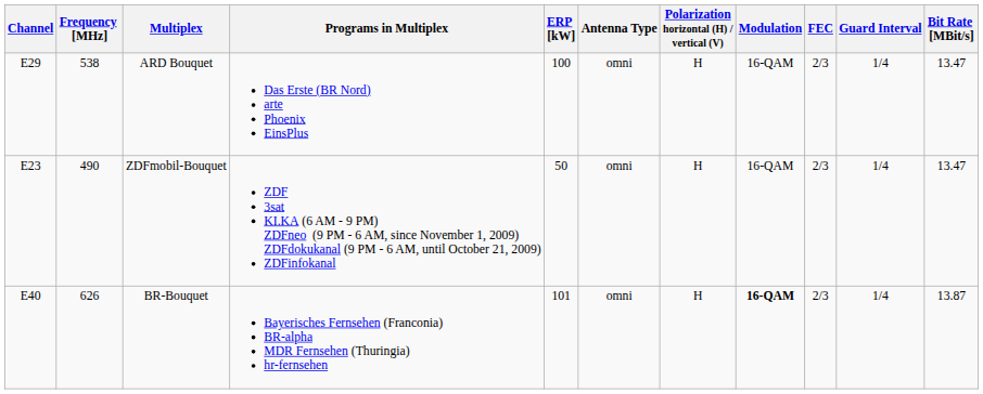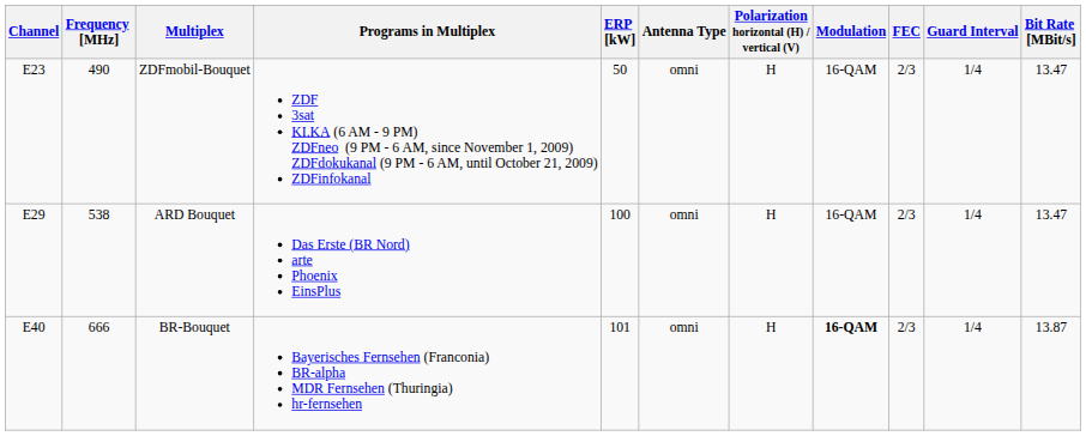rows swapped: ZDFmobil-Bouquet <-> ARD Bouquet
BR-Bouquet | Frequency [MHz]: 626 -> 666
